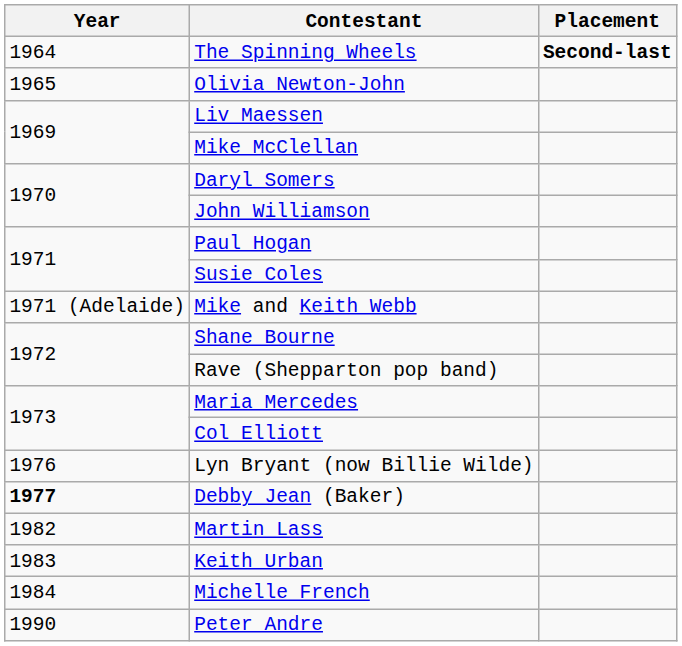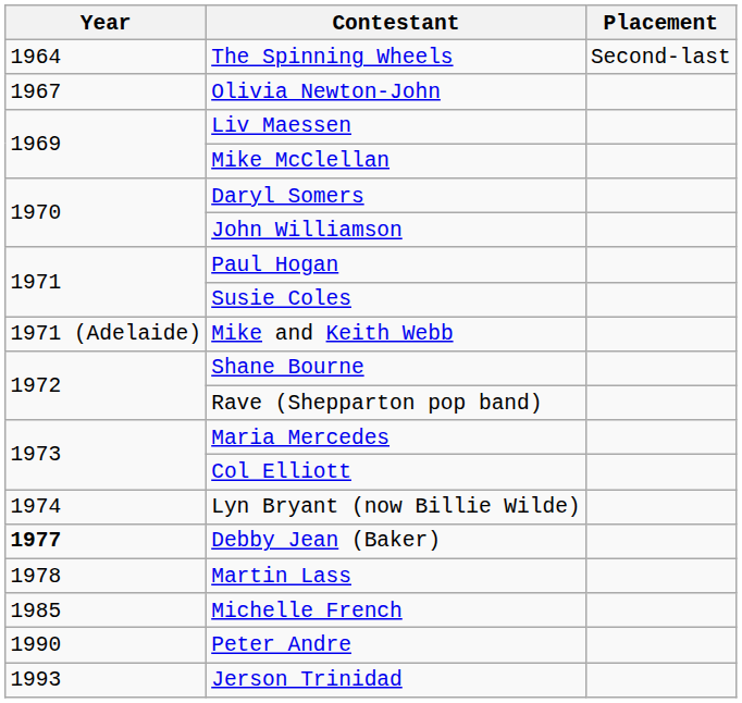The Spinning Wheels | Placement: bold -> normal
Olivia Newton-John | Year: 1965 -> 1967
Lyn Bryant (now Billie Wilde) | Year: 1976 -> 1974
Martin Lass | Year: 1982 -> 1978
- row: 1983 | Keith Urban
Michelle French | Year: 1984 -> 1985
+ row: 1993 | Jerson Trinidad
